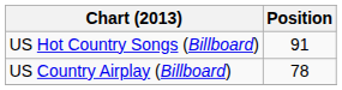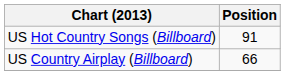US Country Airplay (Billboard) | Position: 78 -> 66
